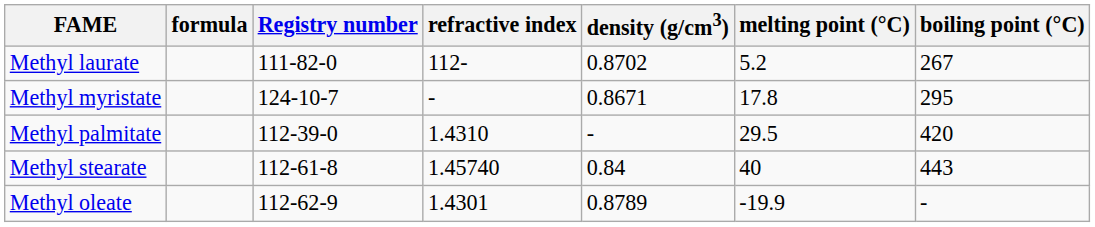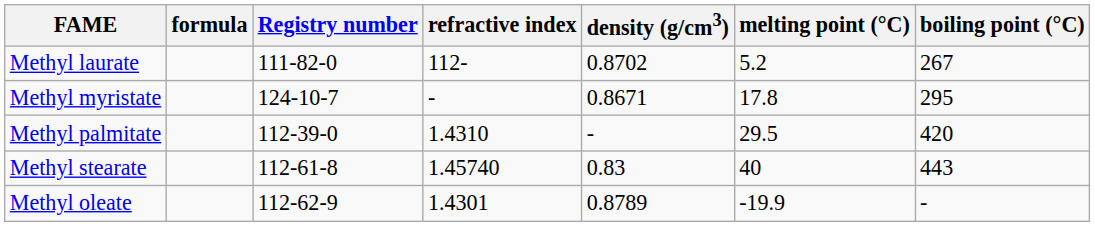Methyl stearate | density (g/cm3): 0.84 -> 0.83
